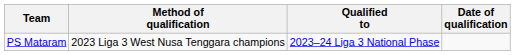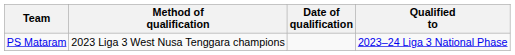columns swapped: Date of qualification <-> Qualified to
